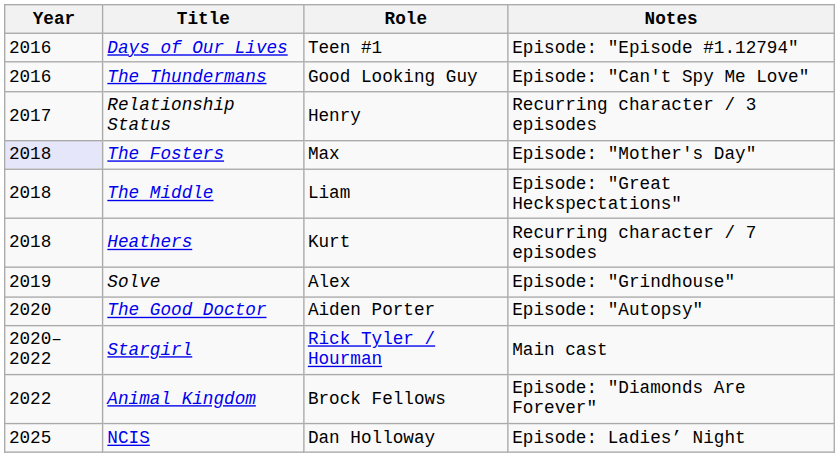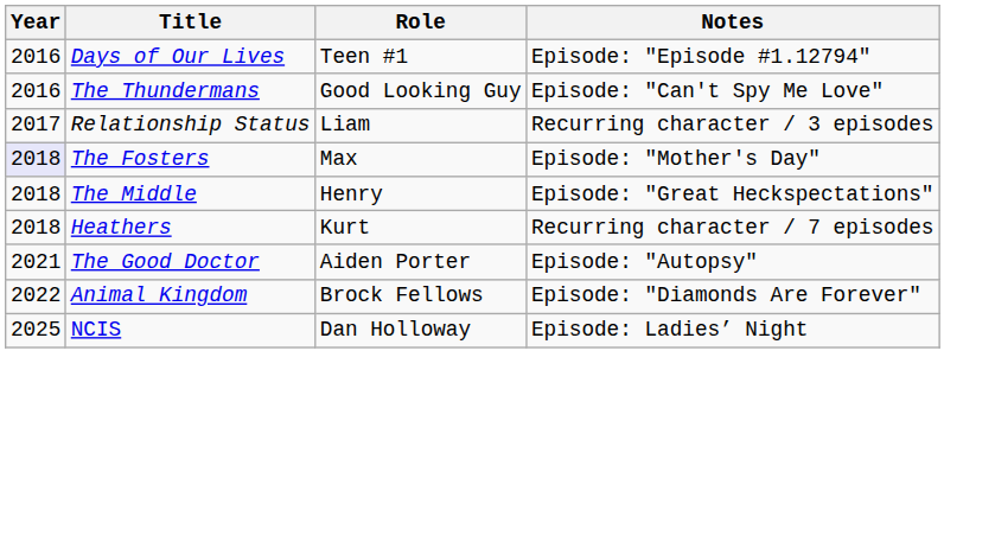Relationship Status | Role: Henry -> Liam
The Middle | Role: Liam -> Henry
- row: 2019 | Solve | Alex | Episode: "Grindhouse"
The Good Doctor | Year: 2020 -> 2021
- row: 2020–2022 | Stargirl | Rick Tyler / Hourman | Main cast
